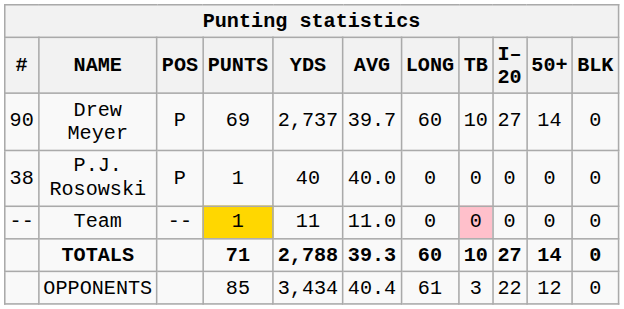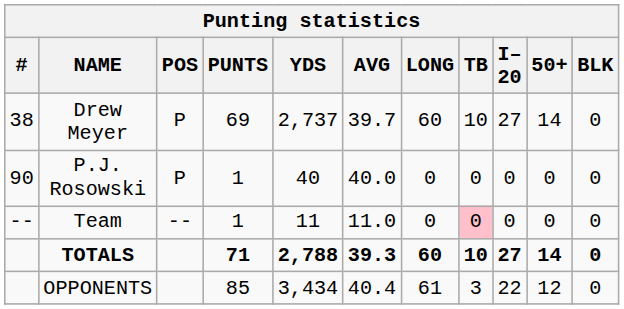Drew Meyer | #: 90 -> 38
P.J. Rosowski | #: 38 -> 90
Team | PUNTS: gold background -> no background
